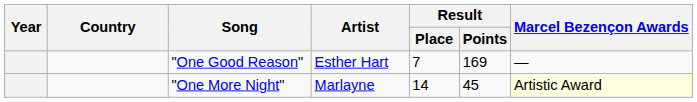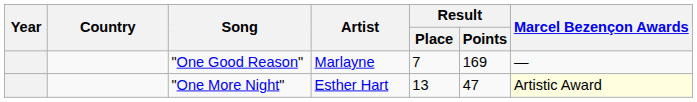"One Good Reason" | Artist: Esther Hart -> Marlayne
"One More Night" | Artist: Marlayne -> Esther Hart
"One More Night" | Result / Place: 14 -> 13
"One More Night" | Result / Points: 45 -> 47
